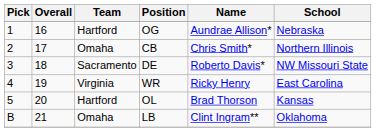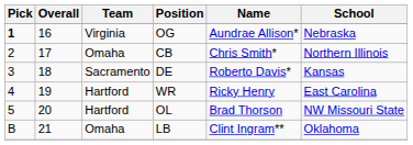OG | Pick: normal -> bold
OG | Team: Hartford -> Virginia
DE | School: NW Missouri State -> Kansas
WR | Team: Virginia -> Hartford
OL | School: Kansas -> NW Missouri State
